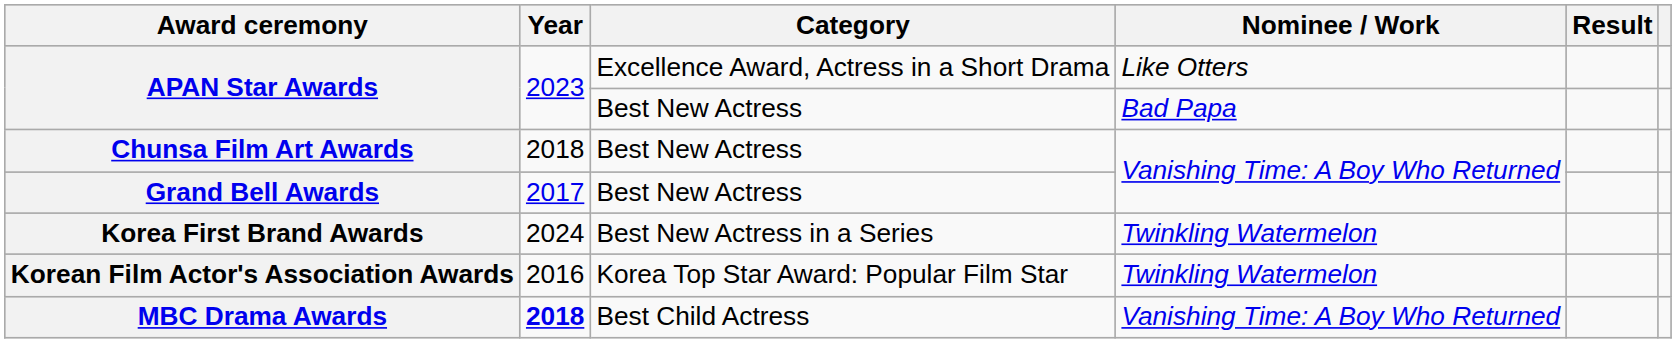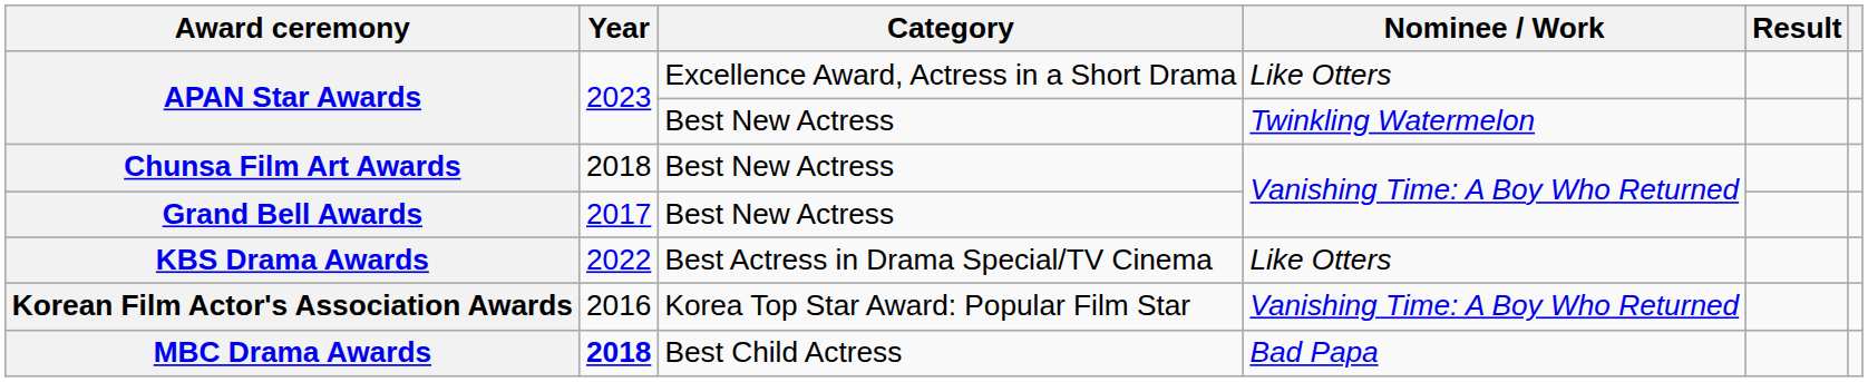APAN Star Awards / Best New Actress | Nominee / Work: Bad Papa -> Twinkling Watermelon
+ row: KBS Drama Awards | 2022 | Best Actress in Drama Special/TV Cinema | Like Otters
- row: Korea First Brand Awards | 2024 | Best New Actress in a Series | Twinkling Watermelon
Korean Film Actor's Association Awards | Nominee / Work: Twinkling Watermelon -> Vanishing Time: A Boy Who Returned
MBC Drama Awards | Nominee / Work: Vanishing Time: A Boy Who Returned -> Bad Papa
